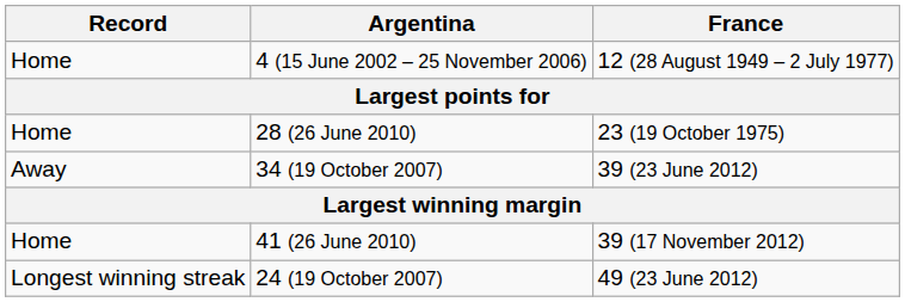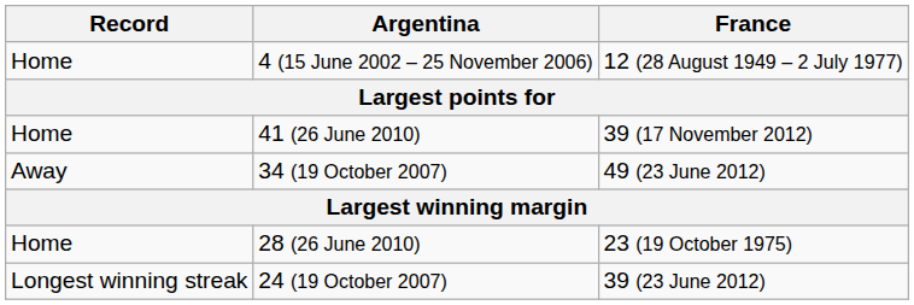rows swapped: 41 (26 June 2010) <-> 28 (26 June 2010)
34 (19 October 2007) | France: 39 (23 June 2012) -> 49 (23 June 2012)
24 (19 October 2007) | France: 49 (23 June 2012) -> 39 (23 June 2012)
